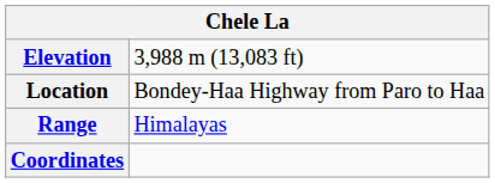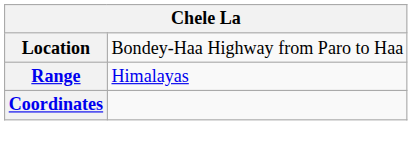- row: Elevation | 3,988 m (13,083 ft)
